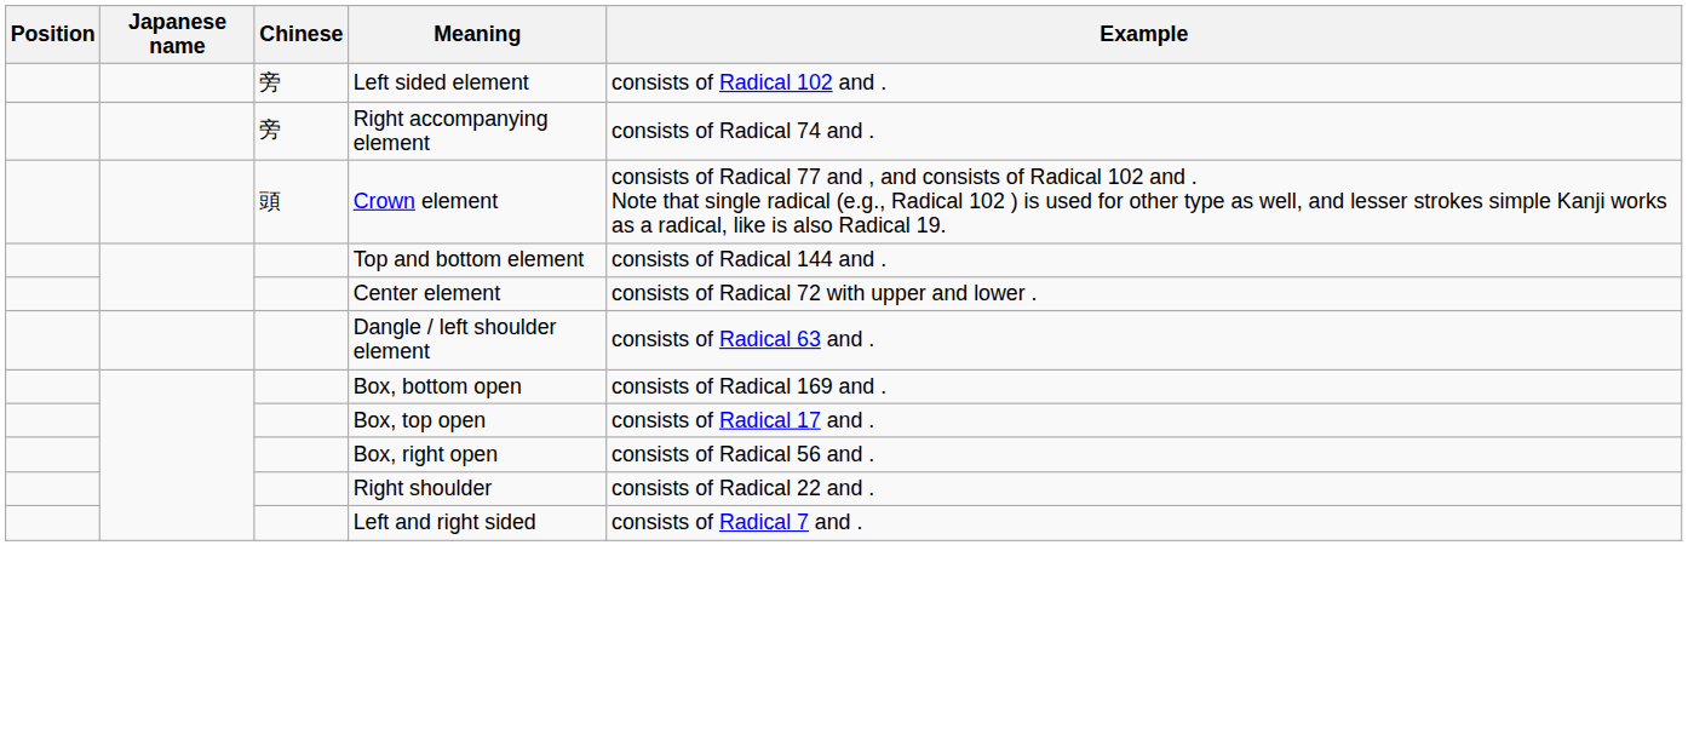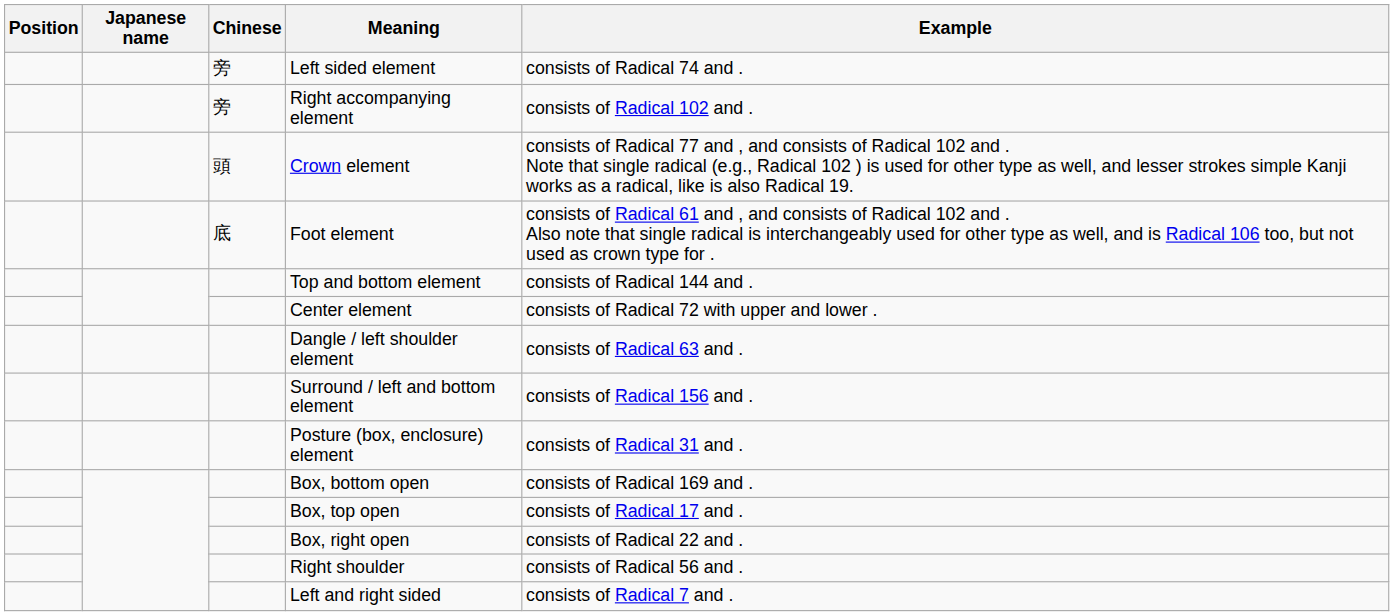Left sided element | Example: consists of Radical 102 and . -> consists of Radical 74 and .
Right accompanying element | Example: consists of Radical 74 and . -> consists of Radical 102 and .
+ row: 底 | Foot element | consists of Radical 61 and , and consists of Radical 102 and . Also note that single radical is interchangeably used for other type as well, and is Radical 106 too, but not used as crown type for .
+ row: Surround / left and bottom element | consists of Radical 156 and .
+ row: Posture (box, enclosure) element | consists of Radical 31 and .
Box, right open | Example: consists of Radical 56 and . -> consists of Radical 22 and .
Right shoulder | Example: consists of Radical 22 and . -> consists of Radical 56 and .
